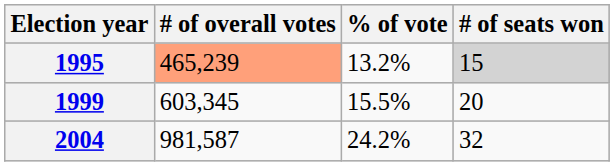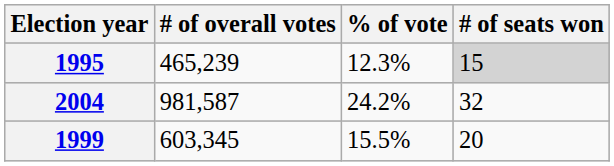1995 | # of overall votes: lightsalmon background -> no background
1995 | % of vote: 13.2% -> 12.3%
rows swapped: 1999 <-> 2004
